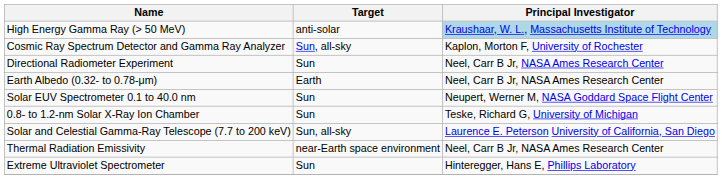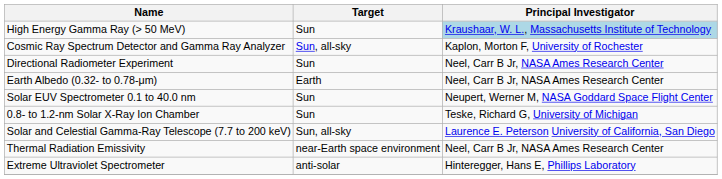High Energy Gamma Ray (> 50 MeV) | Target: anti-solar -> Sun
Extreme Ultraviolet Spectrometer | Target: Sun -> anti-solar
